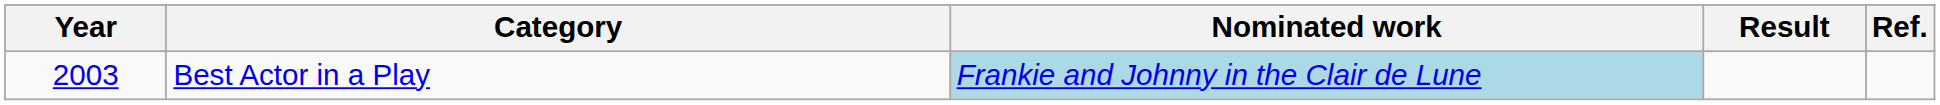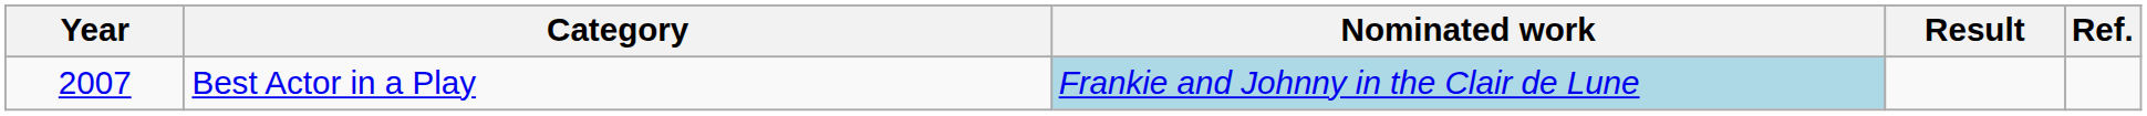Best Actor in a Play | Year: 2003 -> 2007
